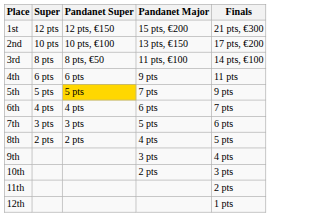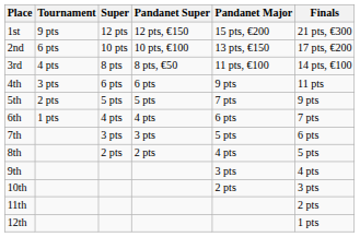+ column: Tournament | 9 pts | 6 pts | 4 pts | 3 pts | 2 pts | 1 pts
5th | Pandanet Super: gold background -> no background
